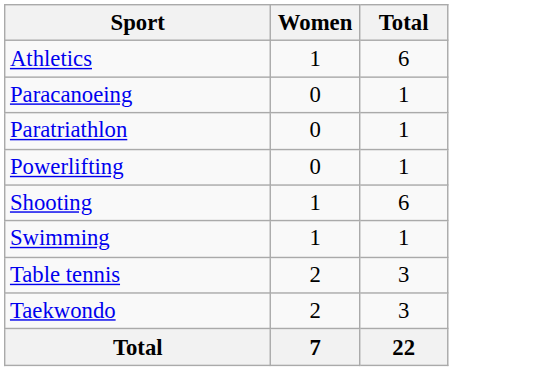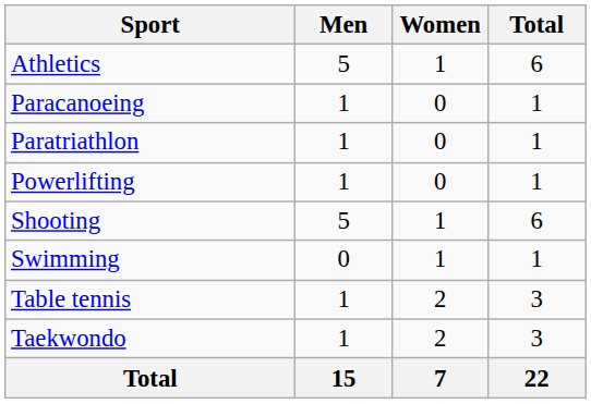+ column: Men | 5 | 1 | 1 | 1 | 5 | 0 | 1 | 1 | 15
